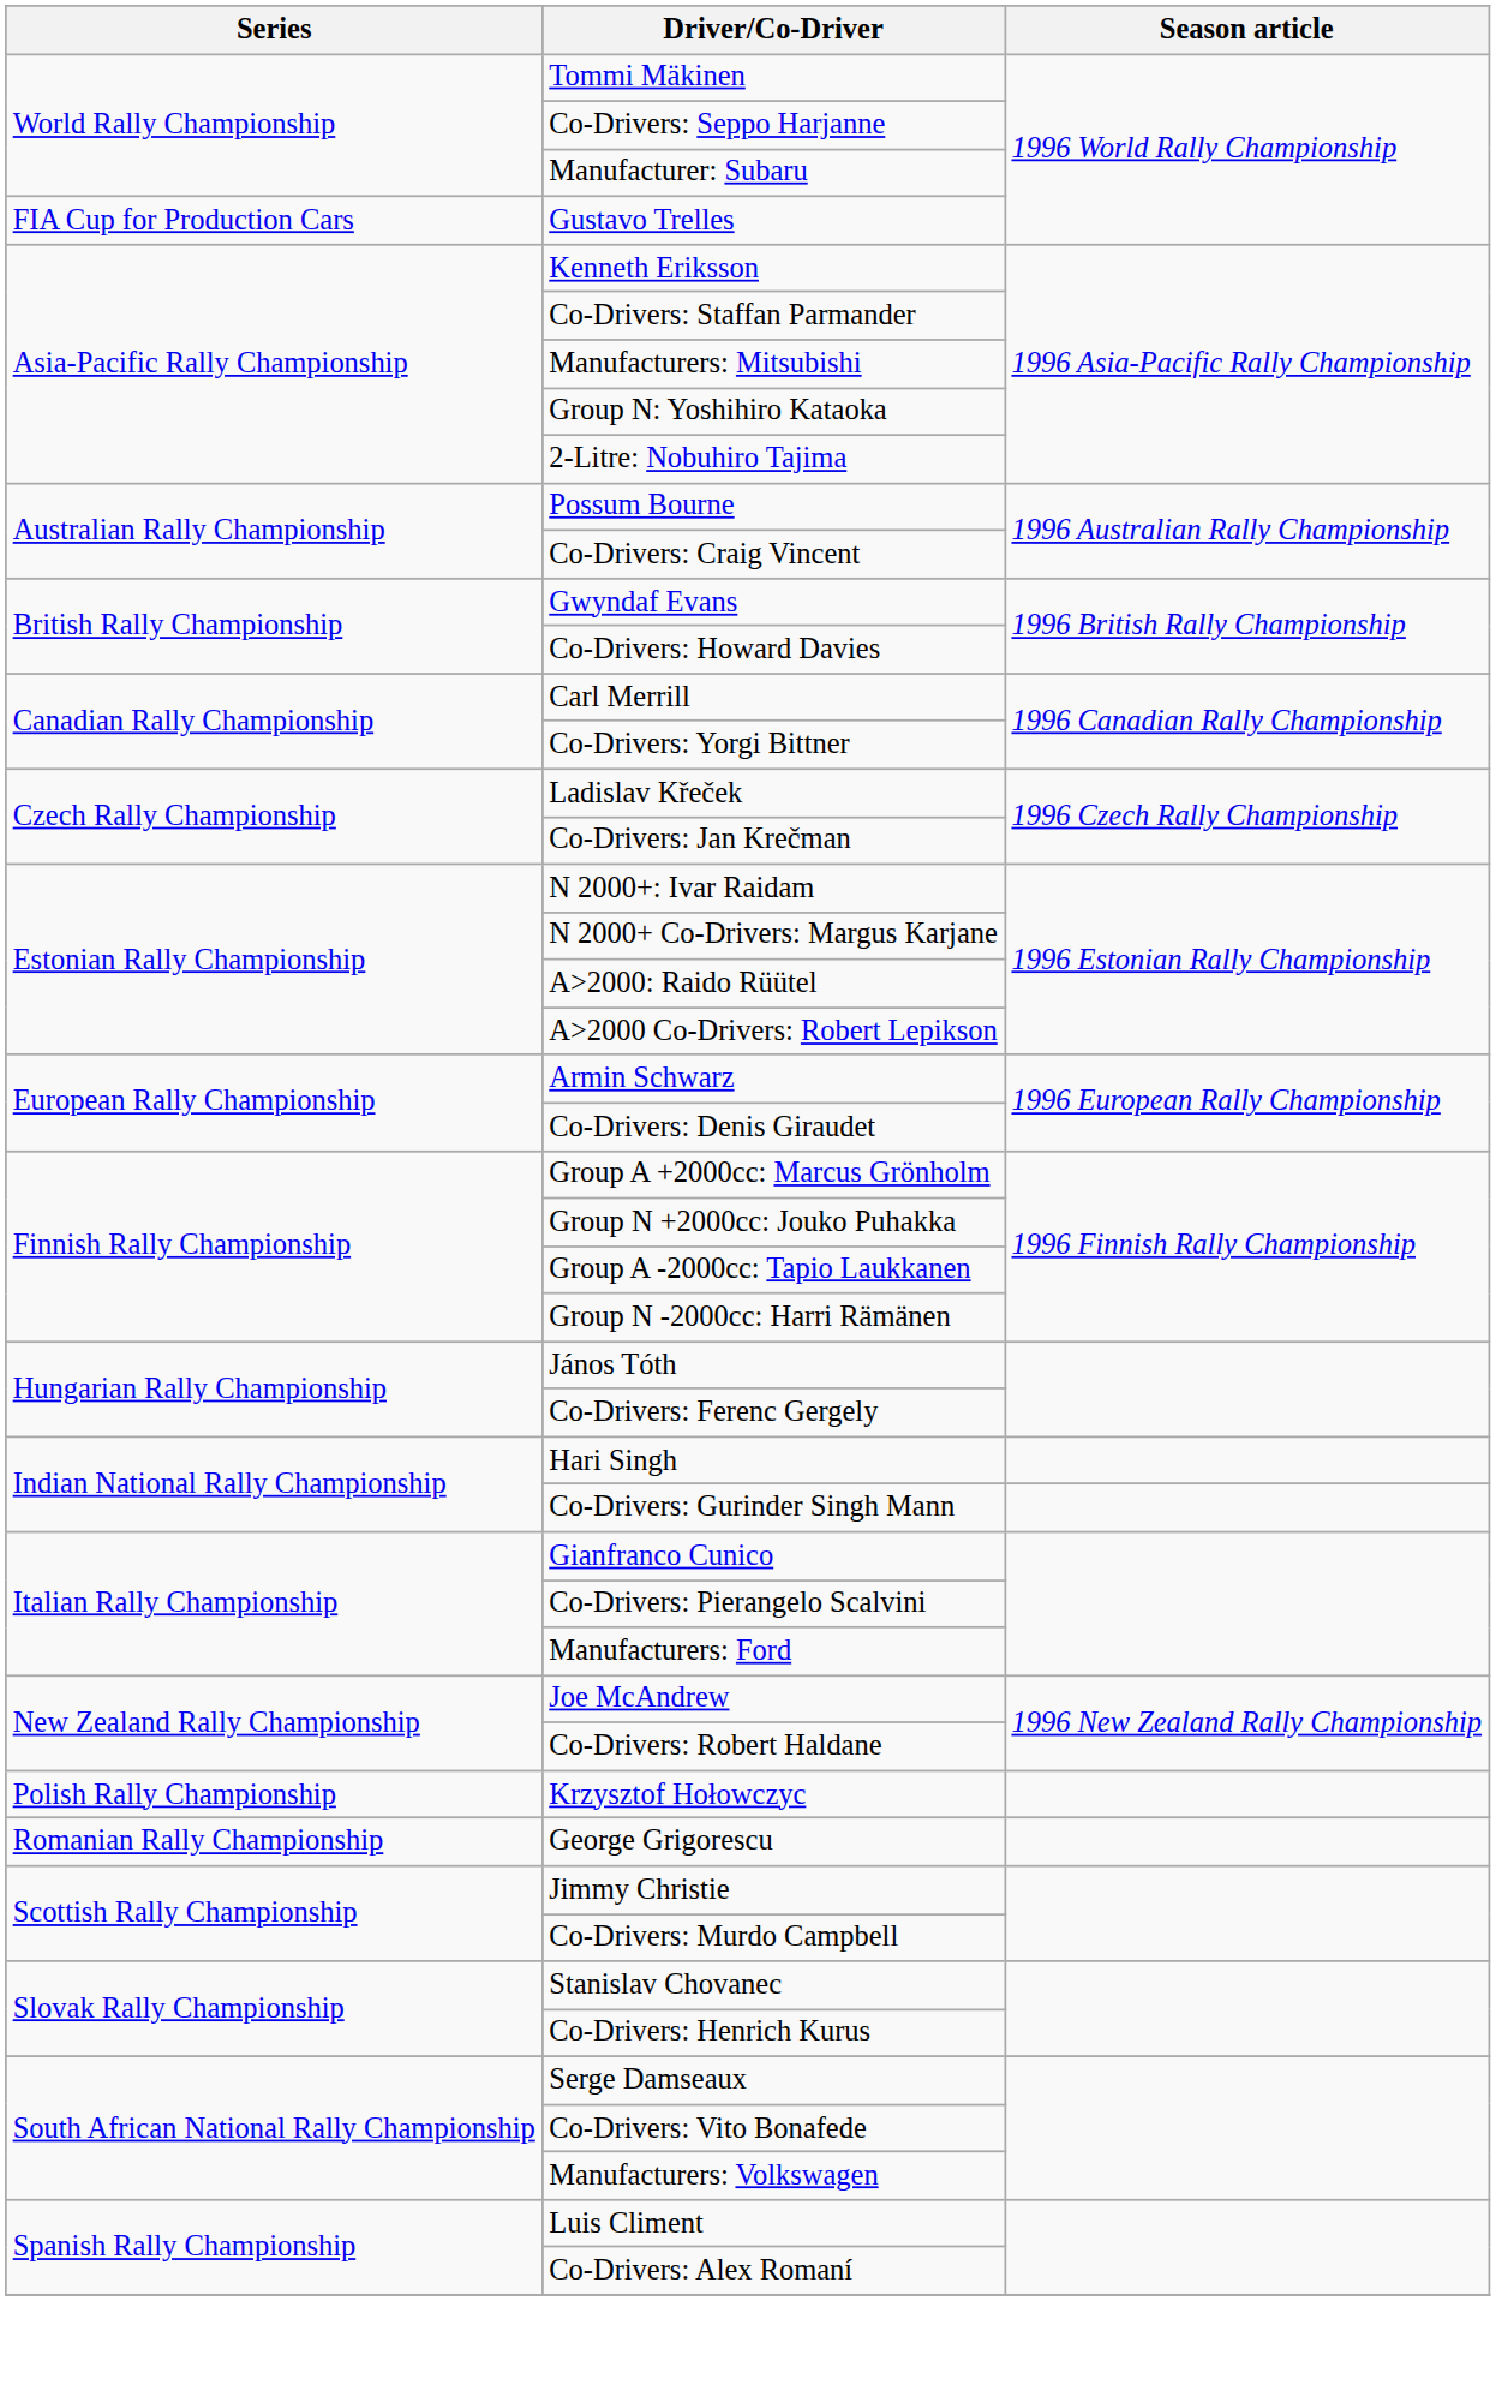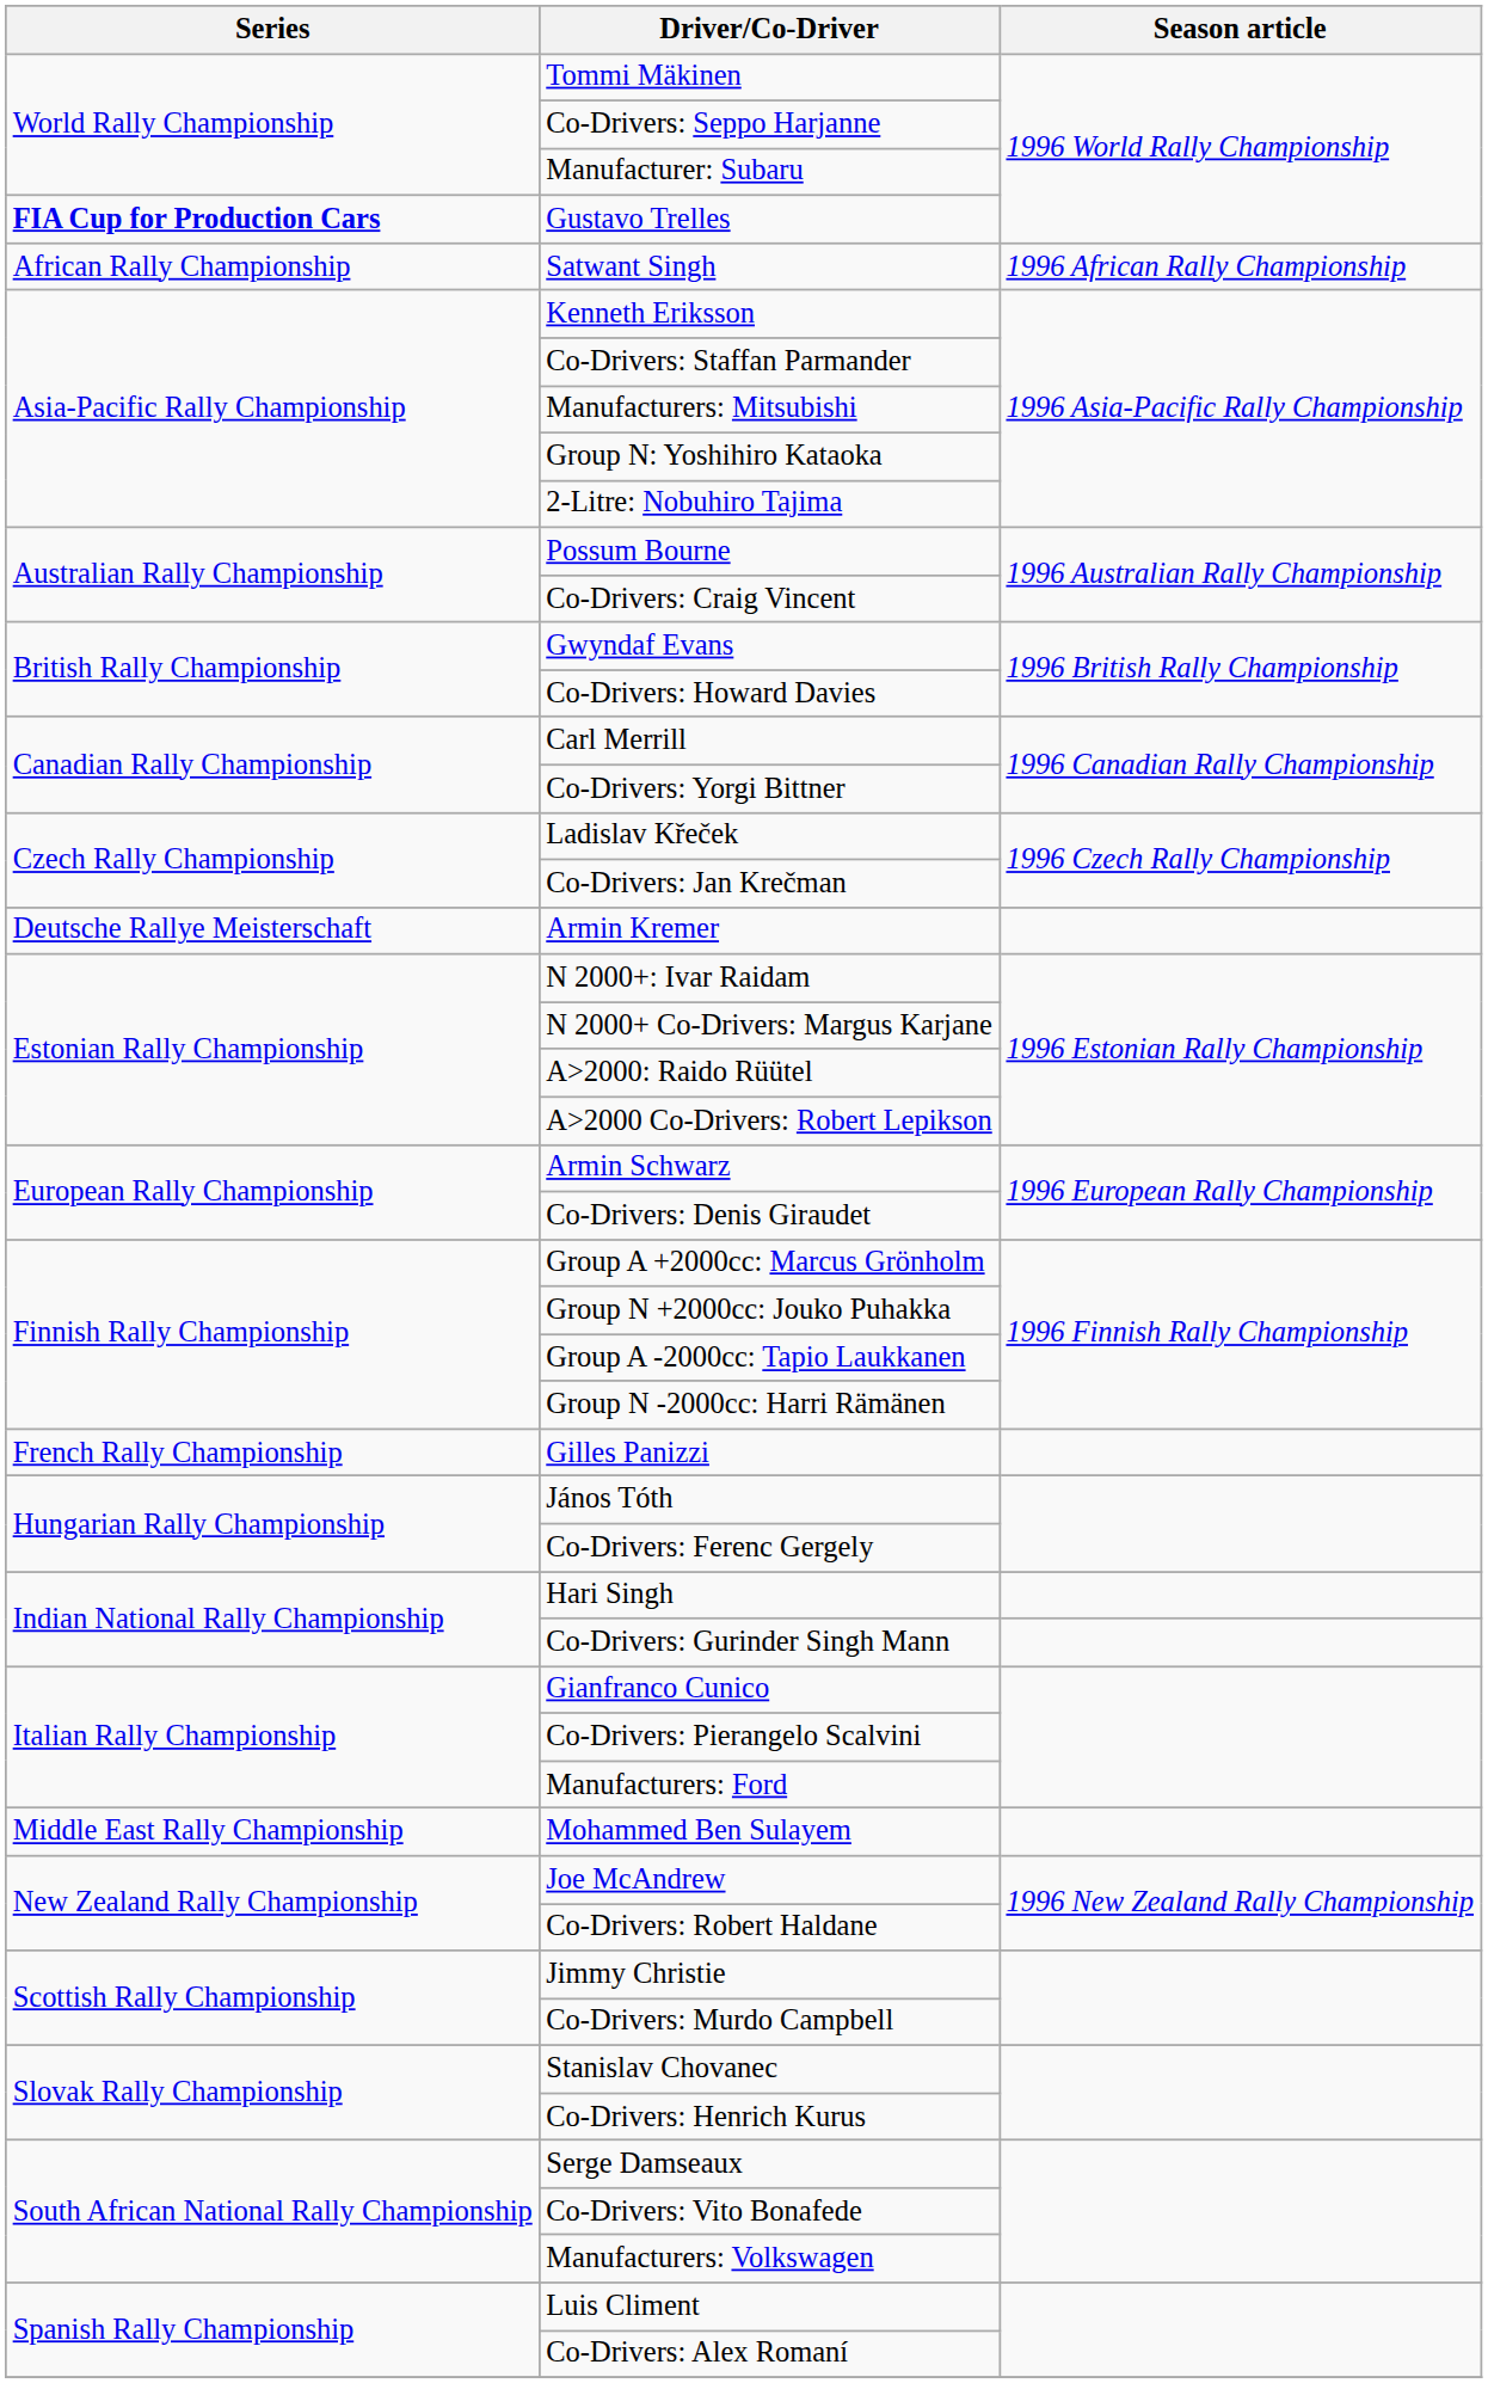Gustavo Trelles | Series: normal -> bold
+ row: African Rally Championship | Satwant Singh | 1996 African Rally Championship
+ row: Deutsche Rallye Meisterschaft | Armin Kremer
+ row: French Rally Championship | Gilles Panizzi
+ row: Middle East Rally Championship | Mohammed Ben Sulayem
- row: Polish Rally Championship | Krzysztof Hołowczyc
- row: Romanian Rally Championship | George Grigorescu
